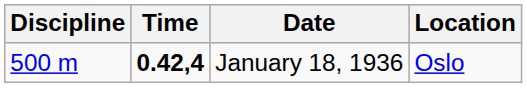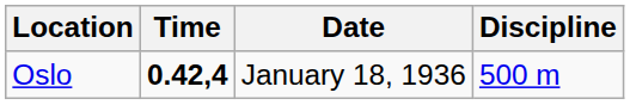columns swapped: Discipline <-> Location
